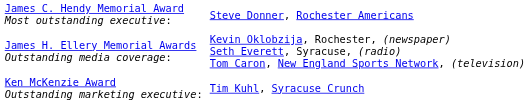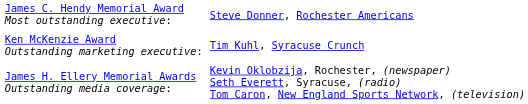rows swapped: James H. Ellery Memorial Awards Outstanding media coverage: <-> Ken McKenzie Award Outstanding marketing executive:
